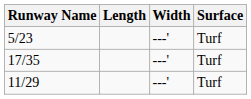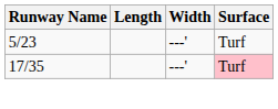17/35 | Surface: no background -> pink background
- row: 11/29 | ---' | Turf
